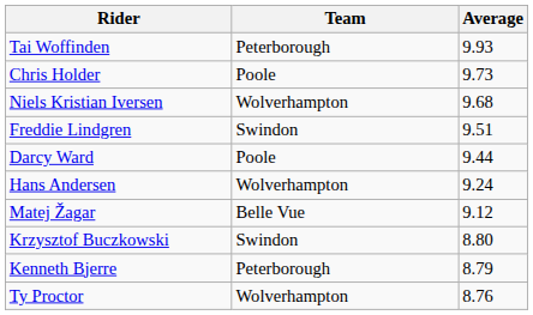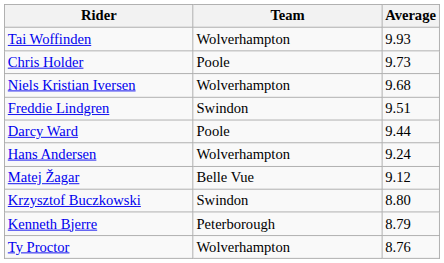Tai Woffinden | Team: Peterborough -> Wolverhampton
